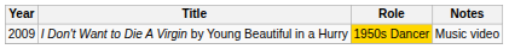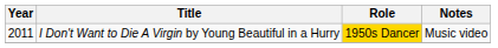I Don't Want to Die A Virgin by Young Beautiful in a Hurry | Year: 2009 -> 2011
